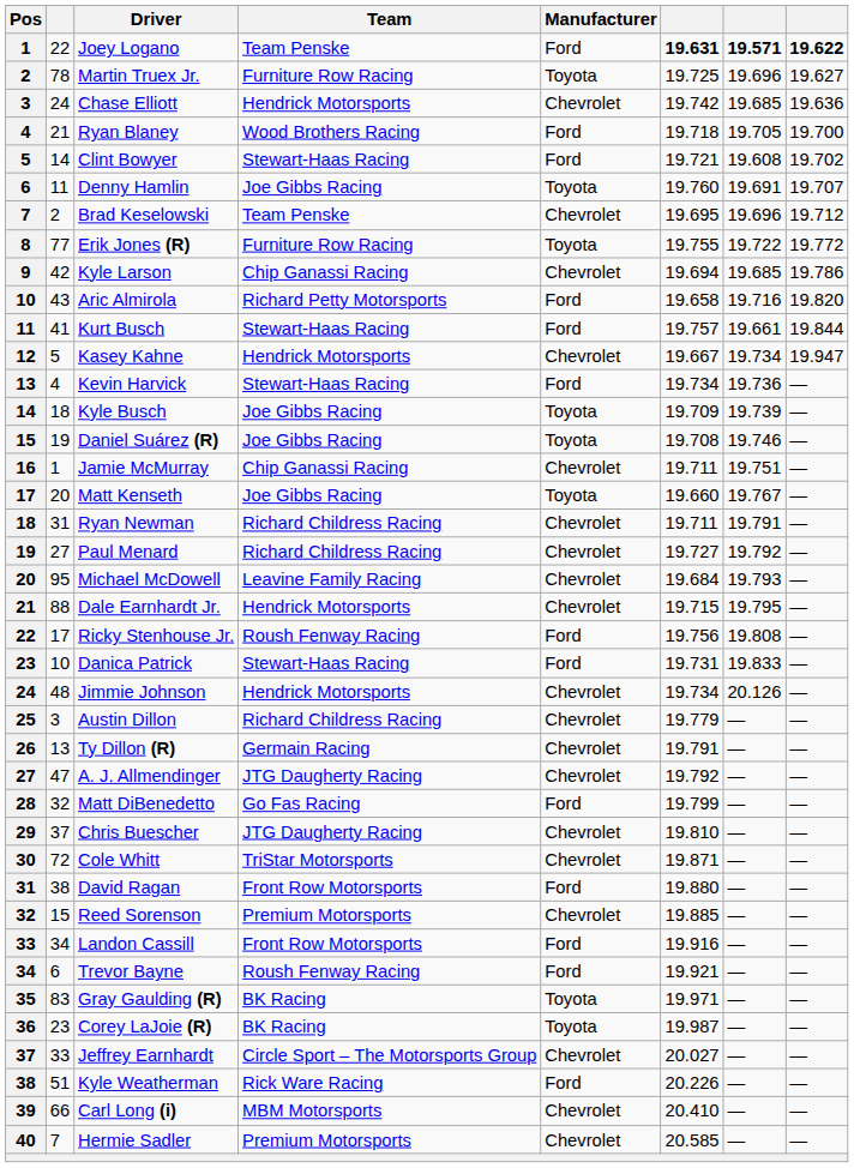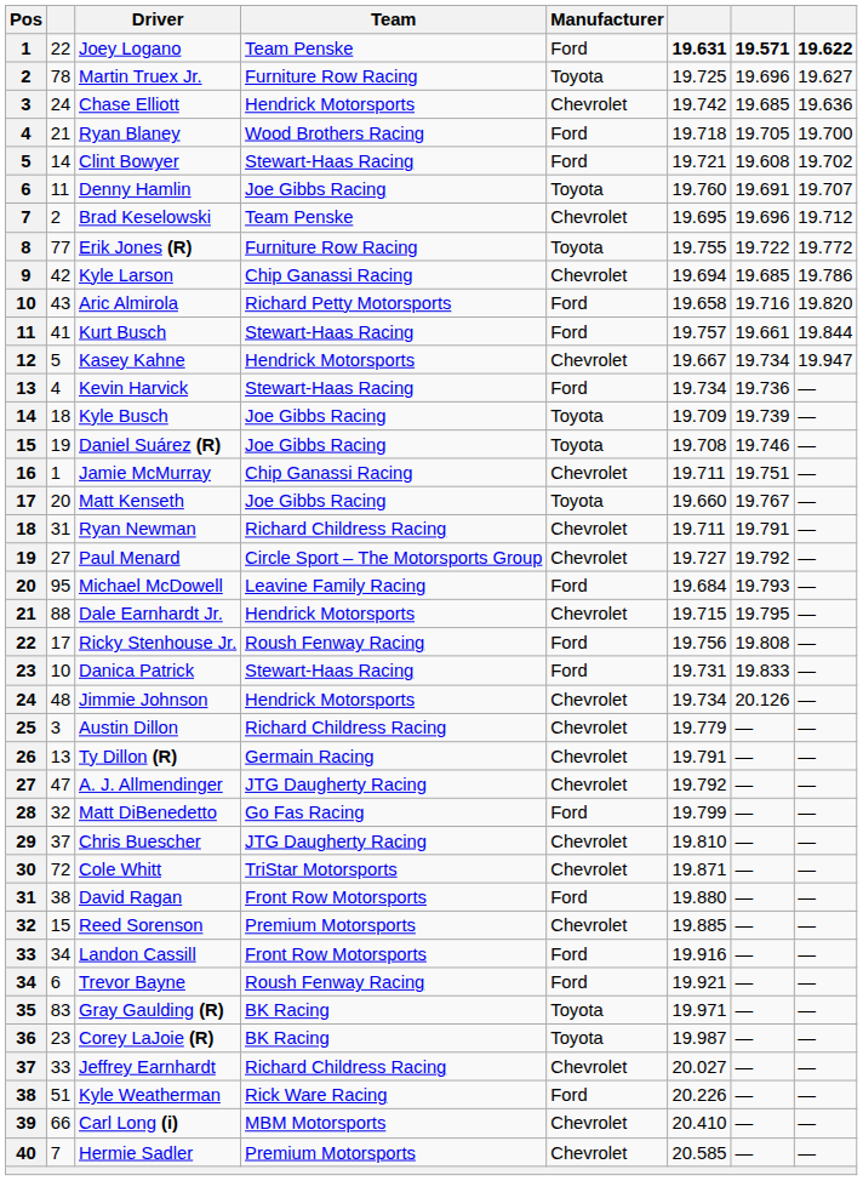Paul Menard | Team: Richard Childress Racing -> Circle Sport – The Motorsports Group
Michael McDowell | Manufacturer: Chevrolet -> Ford
Jeffrey Earnhardt | Team: Circle Sport – The Motorsports Group -> Richard Childress Racing
